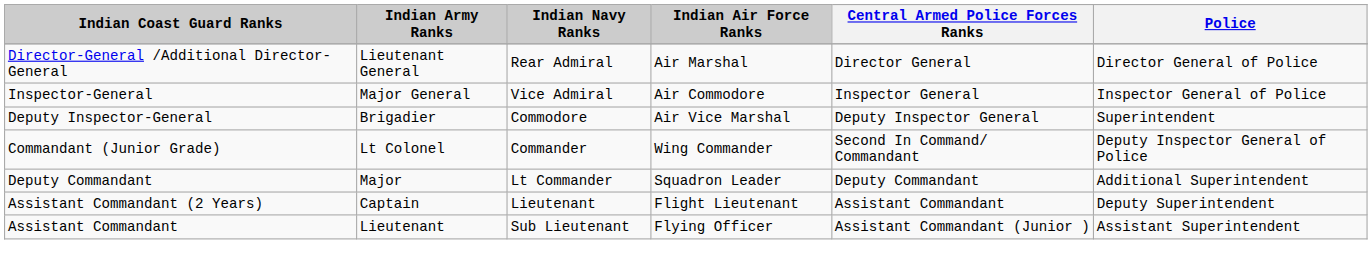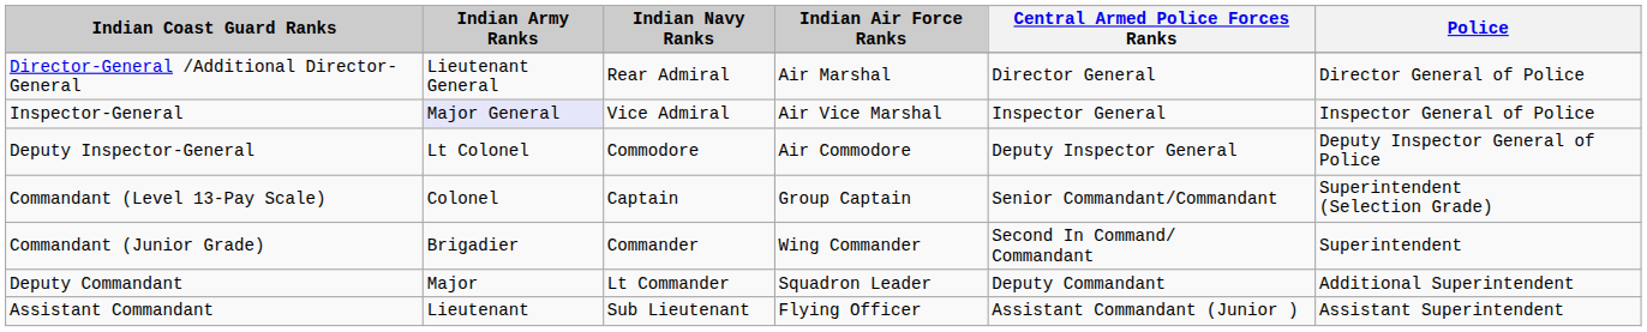Inspector-General | Indian Army Ranks: no background -> lavender background
Inspector-General | Indian Air Force Ranks: Air Commodore -> Air Vice Marshal
Deputy Inspector-General | Indian Army Ranks: Brigadier -> Lt Colonel
Deputy Inspector-General | Indian Air Force Ranks: Air Vice Marshal -> Air Commodore
Deputy Inspector-General | Police: Superintendent -> Deputy Inspector General of Police
+ row: Commandant (Level 13-Pay Scale) | Colonel | Captain | Group Captain | Senior Commandant/Commandant | Superintendent (Selection Grade)
Commandant (Junior Grade) | Indian Army Ranks: Lt Colonel -> Brigadier
Commandant (Junior Grade) | Police: Deputy Inspector General of Police -> Superintendent
- row: Assistant Commandant (2 Years) | Captain | Lieutenant | Flight Lieutenant | Assistant Commandant | Deputy Superintendent
